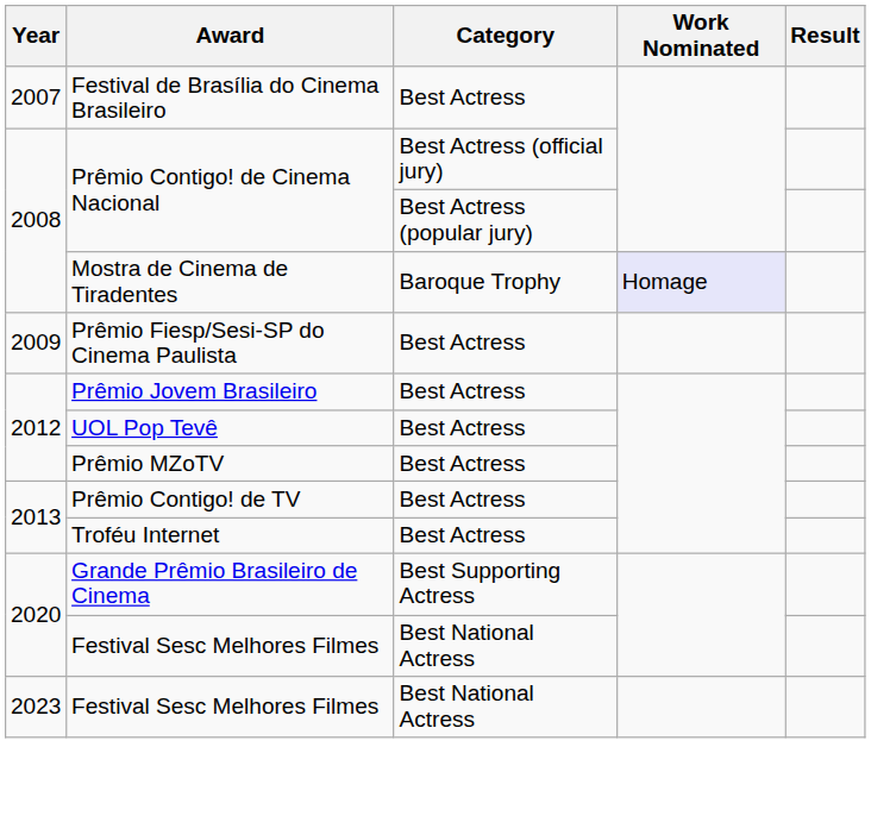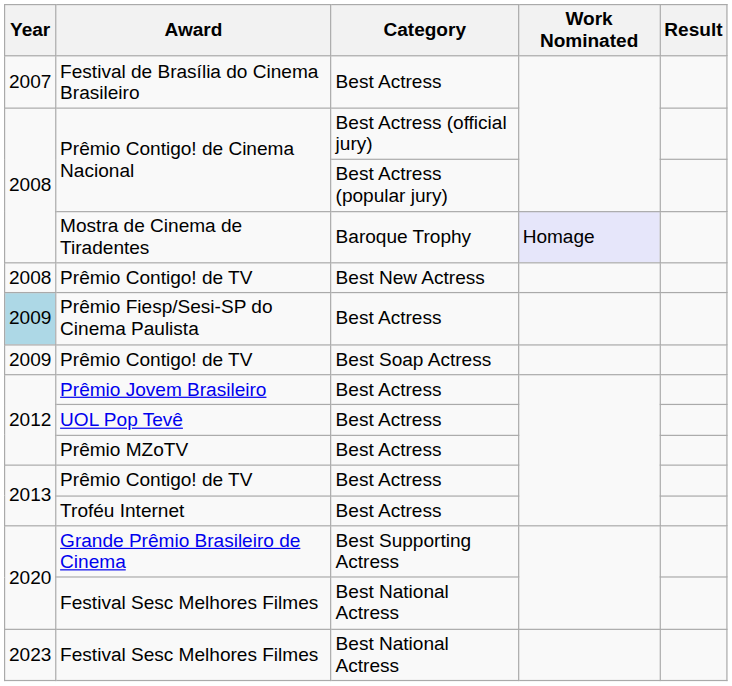+ row: 2008 | Prêmio Contigo! de TV | Best New Actress
Prêmio Fiesp/Sesi-SP do Cinema Paulista | Year: no background -> lightblue background
+ row: 2009 | Prêmio Contigo! de TV | Best Soap Actress
